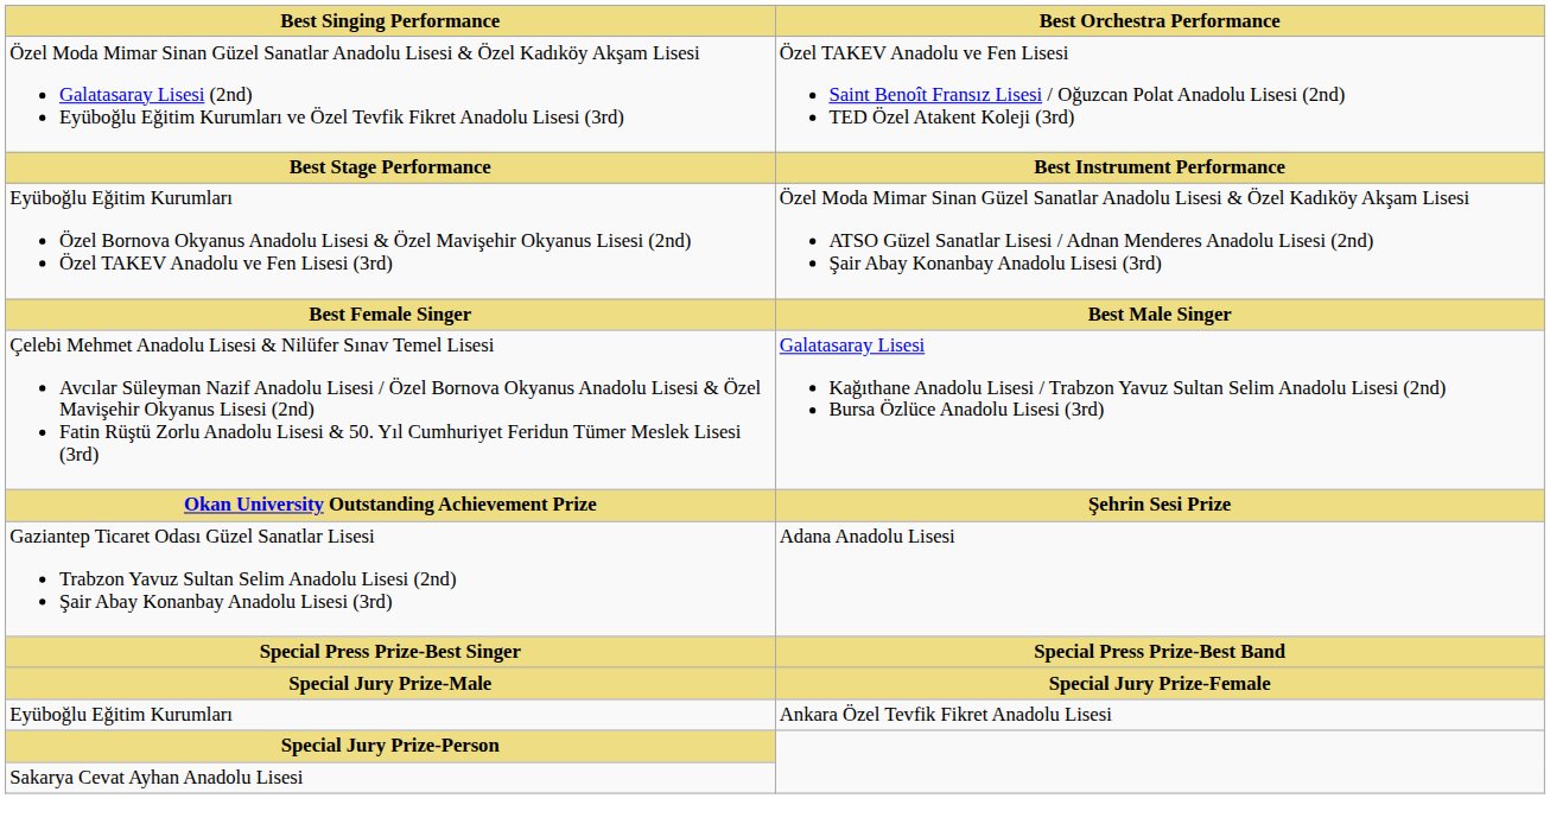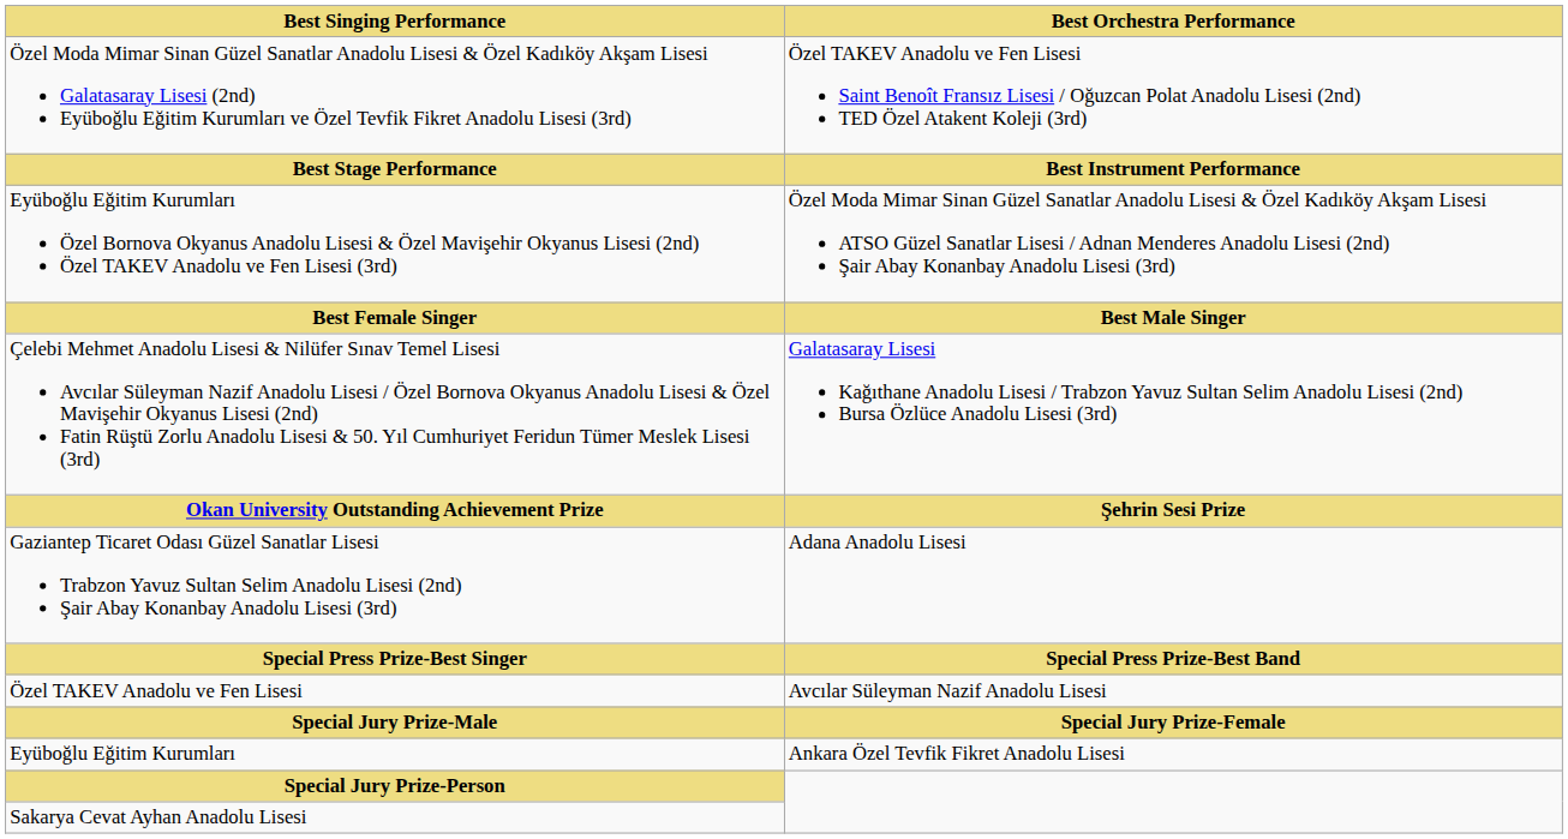+ row: Özel TAKEV Anadolu ve Fen Lisesi | Avcılar Süleyman Nazif Anadolu Lisesi
